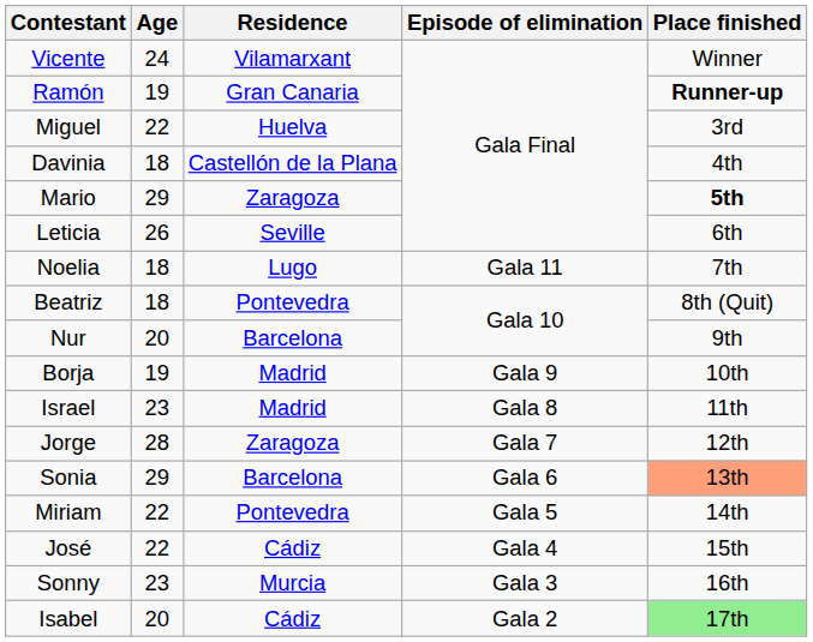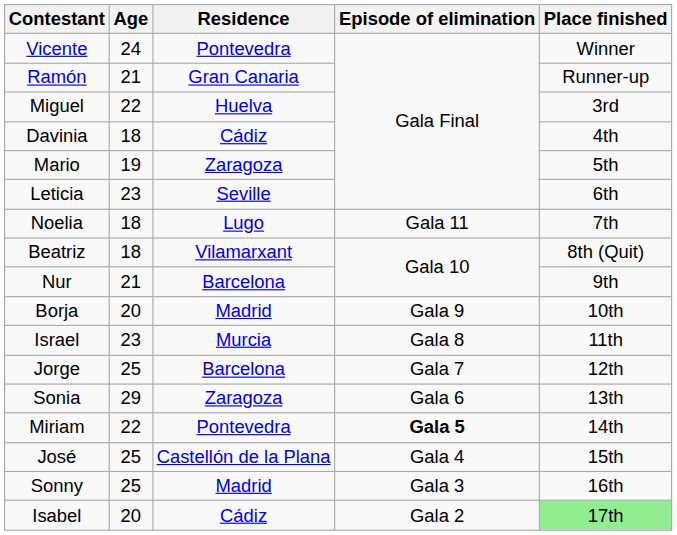Vicente | Residence: Vilamarxant -> Pontevedra
Ramón | Age: 19 -> 21
Ramón | Place finished: bold -> normal
Davinia | Residence: Castellón de la Plana -> Cádiz
Mario | Age: 29 -> 19
Mario | Place finished: bold -> normal
Leticia | Age: 26 -> 23
Beatriz | Residence: Pontevedra -> Vilamarxant
Nur | Age: 20 -> 21
Borja | Age: 19 -> 20
Israel | Residence: Madrid -> Murcia
Jorge | Age: 28 -> 25
Jorge | Residence: Zaragoza -> Barcelona
Sonia | Residence: Barcelona -> Zaragoza
Sonia | Place finished: lightsalmon background -> no background
Miriam | Episode of elimination: normal -> bold
José | Age: 22 -> 25
José | Residence: Cádiz -> Castellón de la Plana
Sonny | Age: 23 -> 25
Sonny | Residence: Murcia -> Madrid
